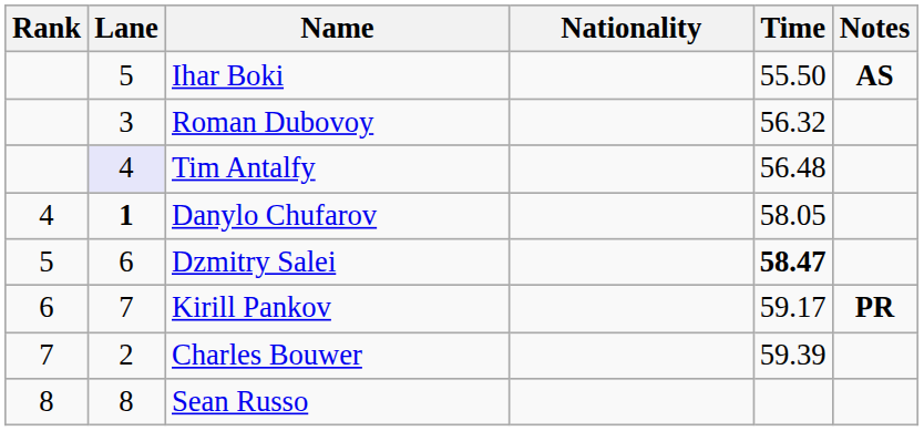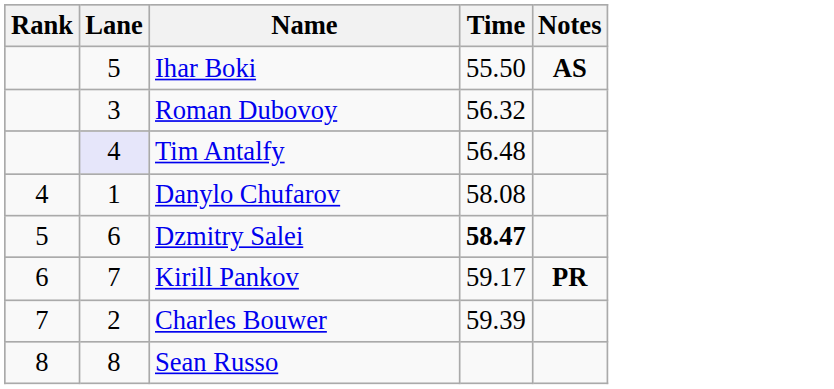- column: Nationality
Danylo Chufarov | Lane: bold -> normal
Danylo Chufarov | Time: 58.05 -> 58.08
